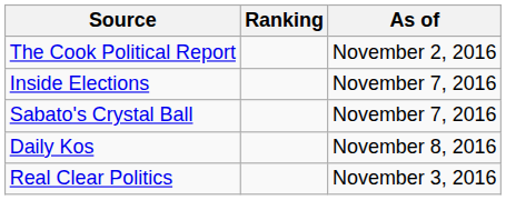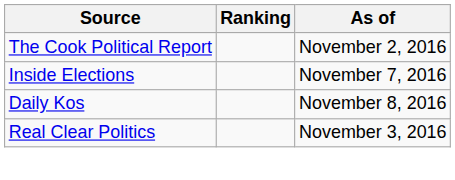- row: Sabato's Crystal Ball | November 7, 2016
